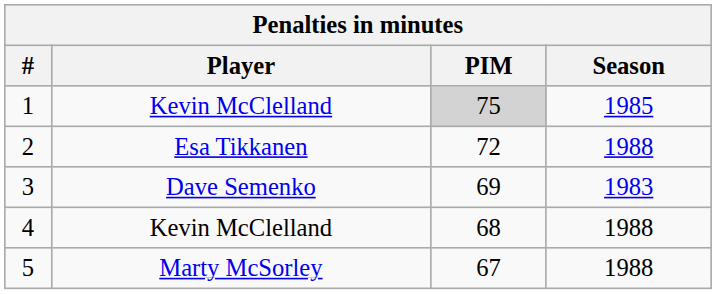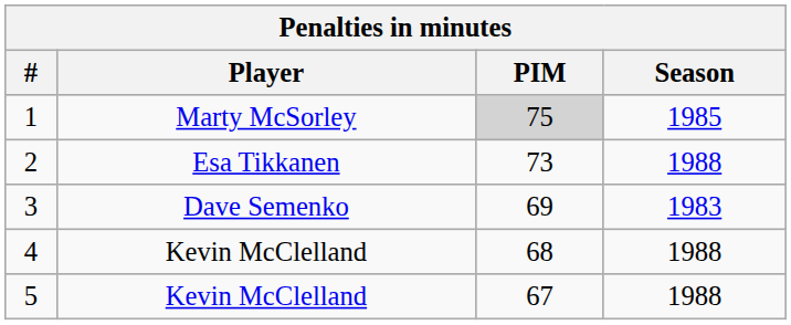1 | Player: Kevin McClelland -> Marty McSorley
2 | PIM: 72 -> 73
5 | Player: Marty McSorley -> Kevin McClelland
